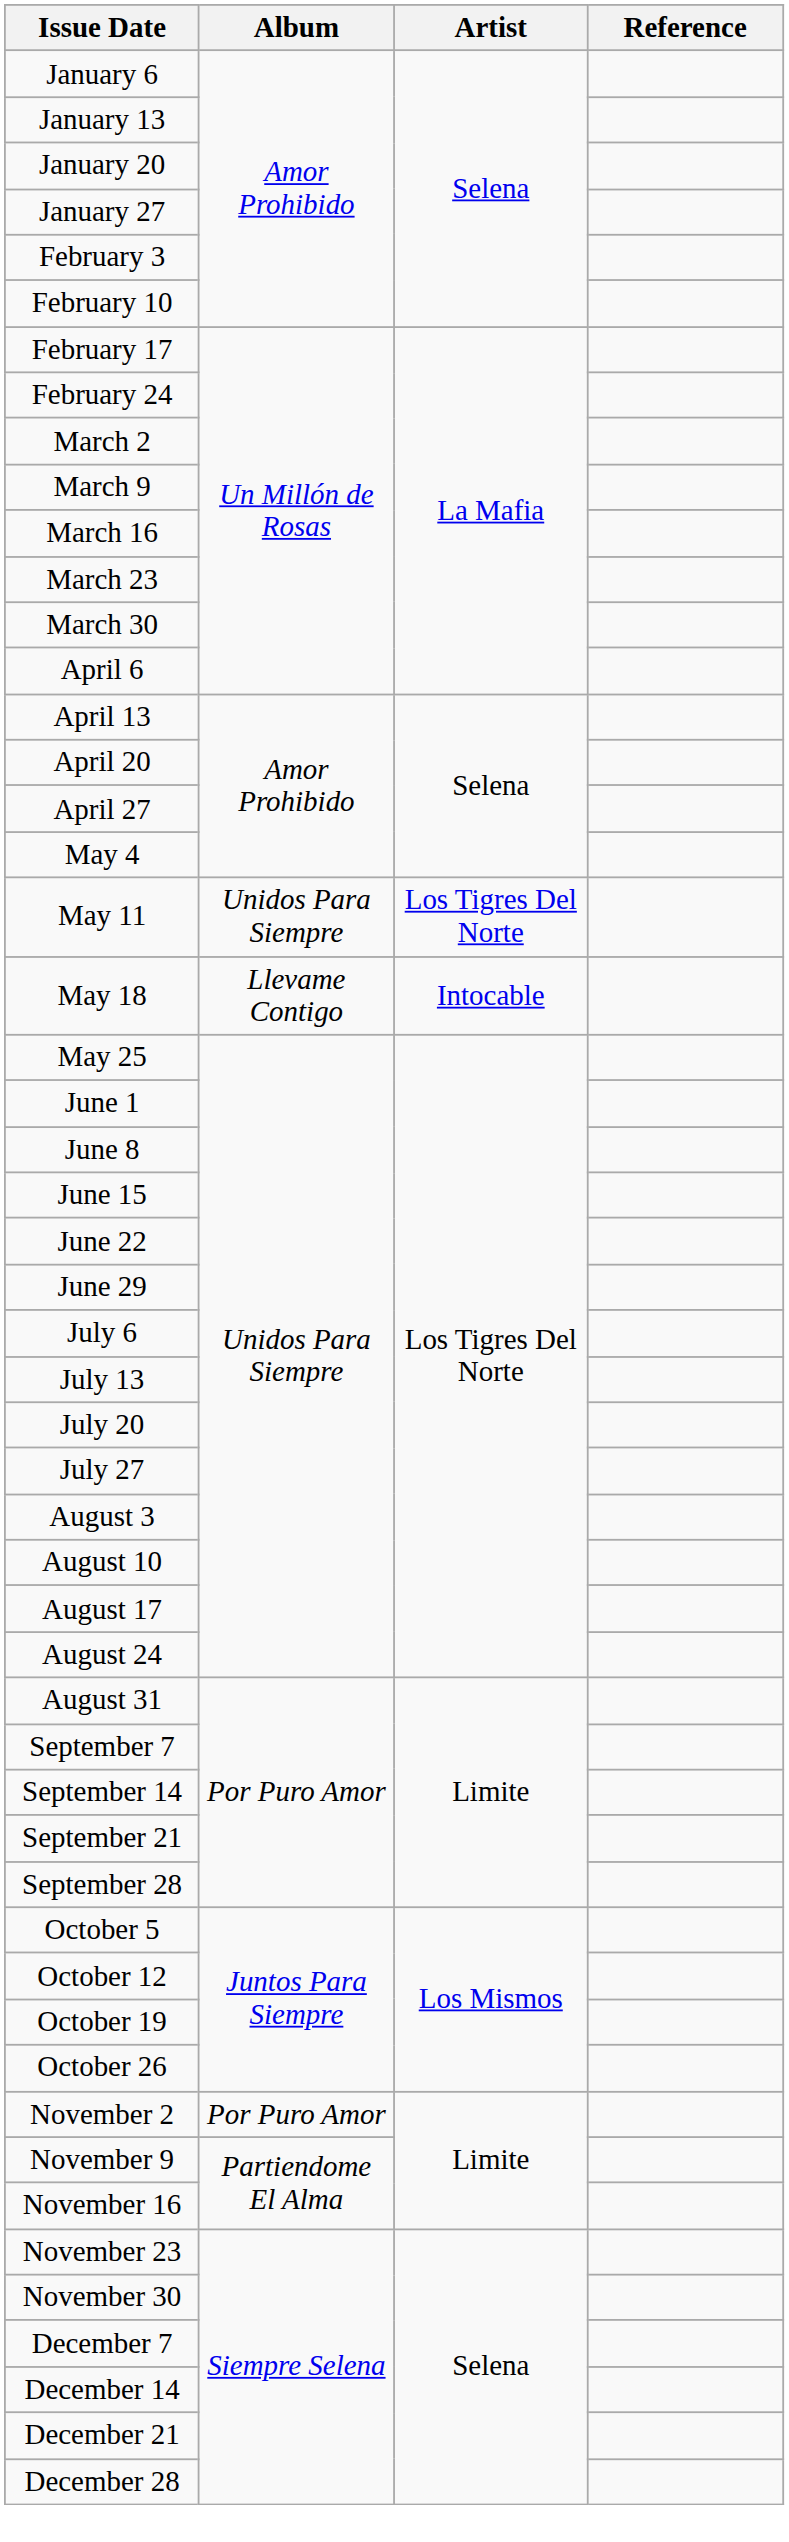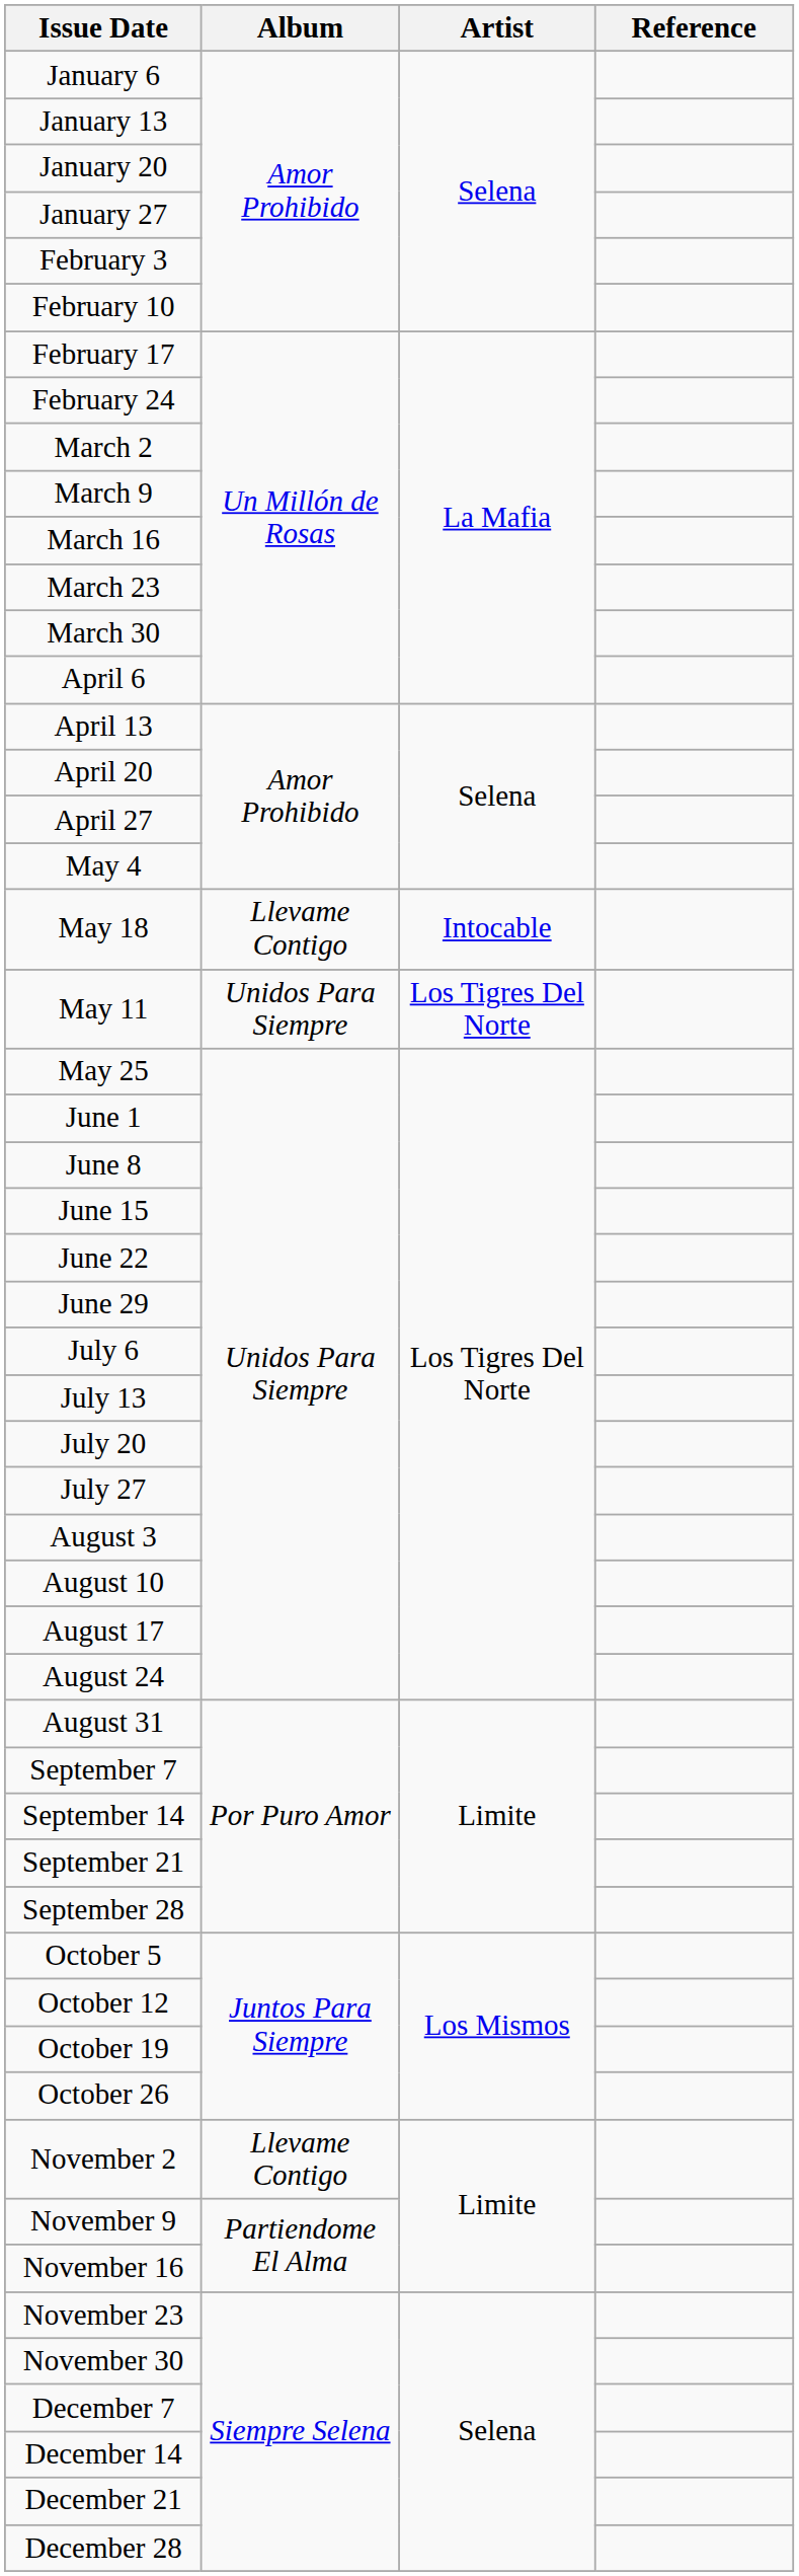rows swapped: May 11 <-> May 18
November 2 | Album: Por Puro Amor -> Llevame Contigo
